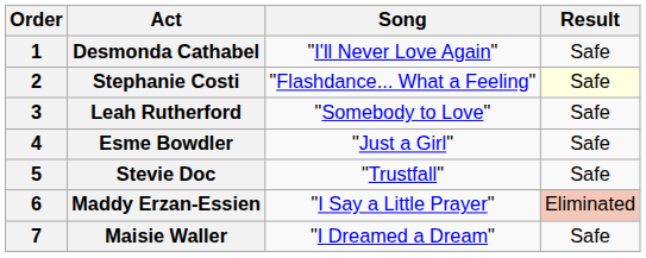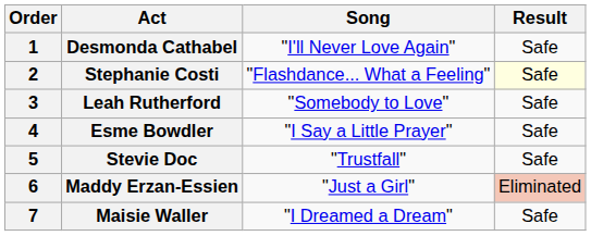Esme Bowdler | Song: "Just a Girl" -> "I Say a Little Prayer"
Maddy Erzan-Essien | Song: "I Say a Little Prayer" -> "Just a Girl"
